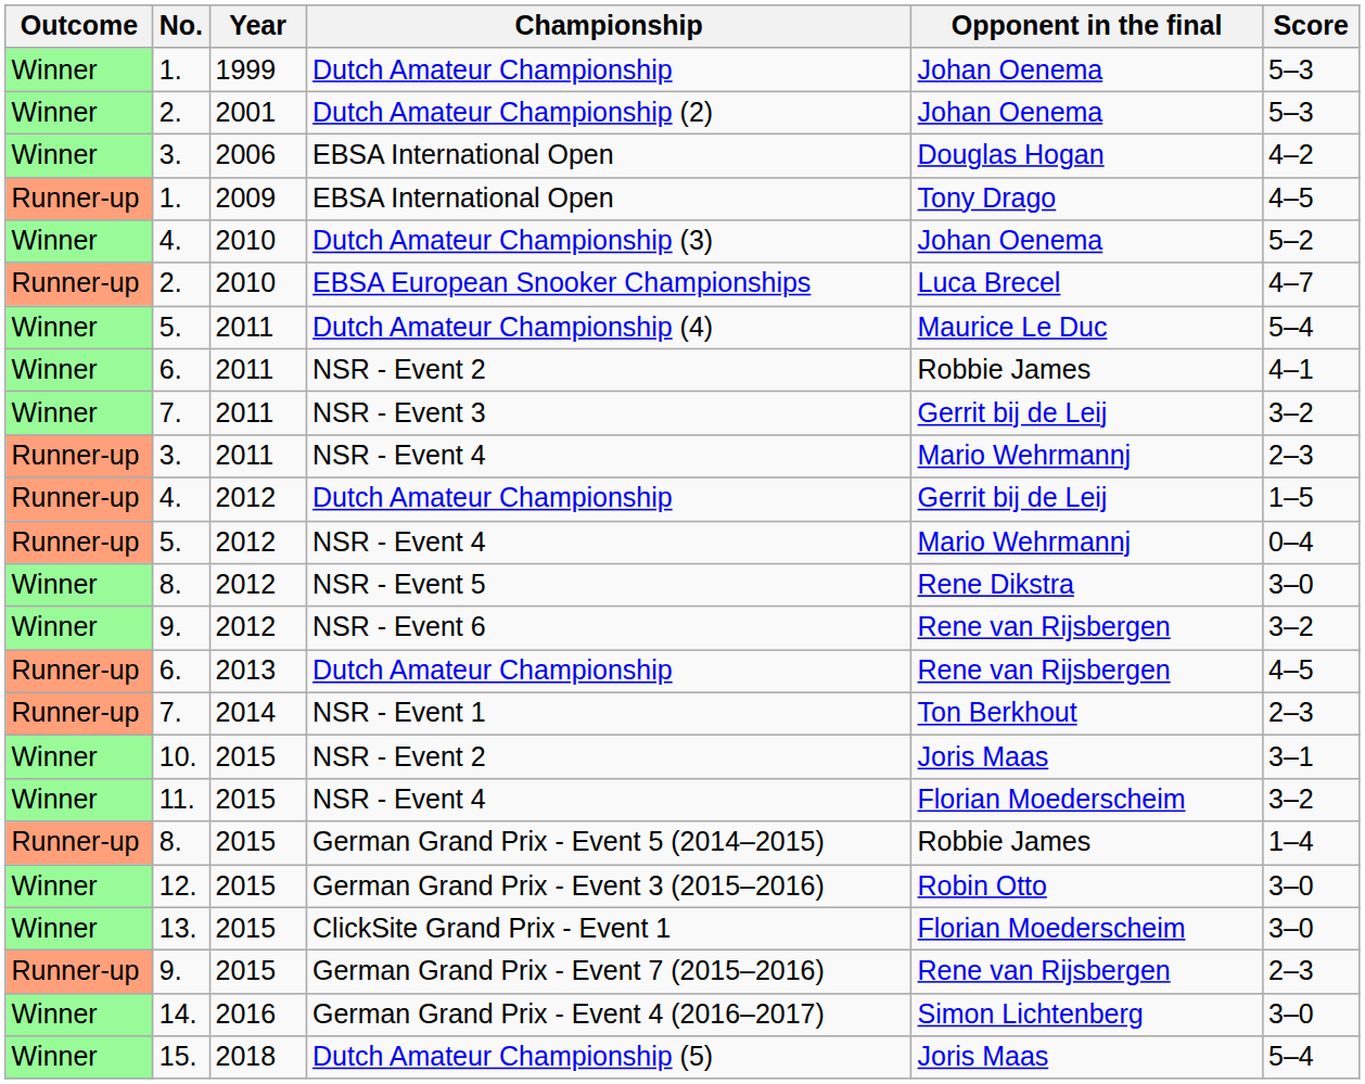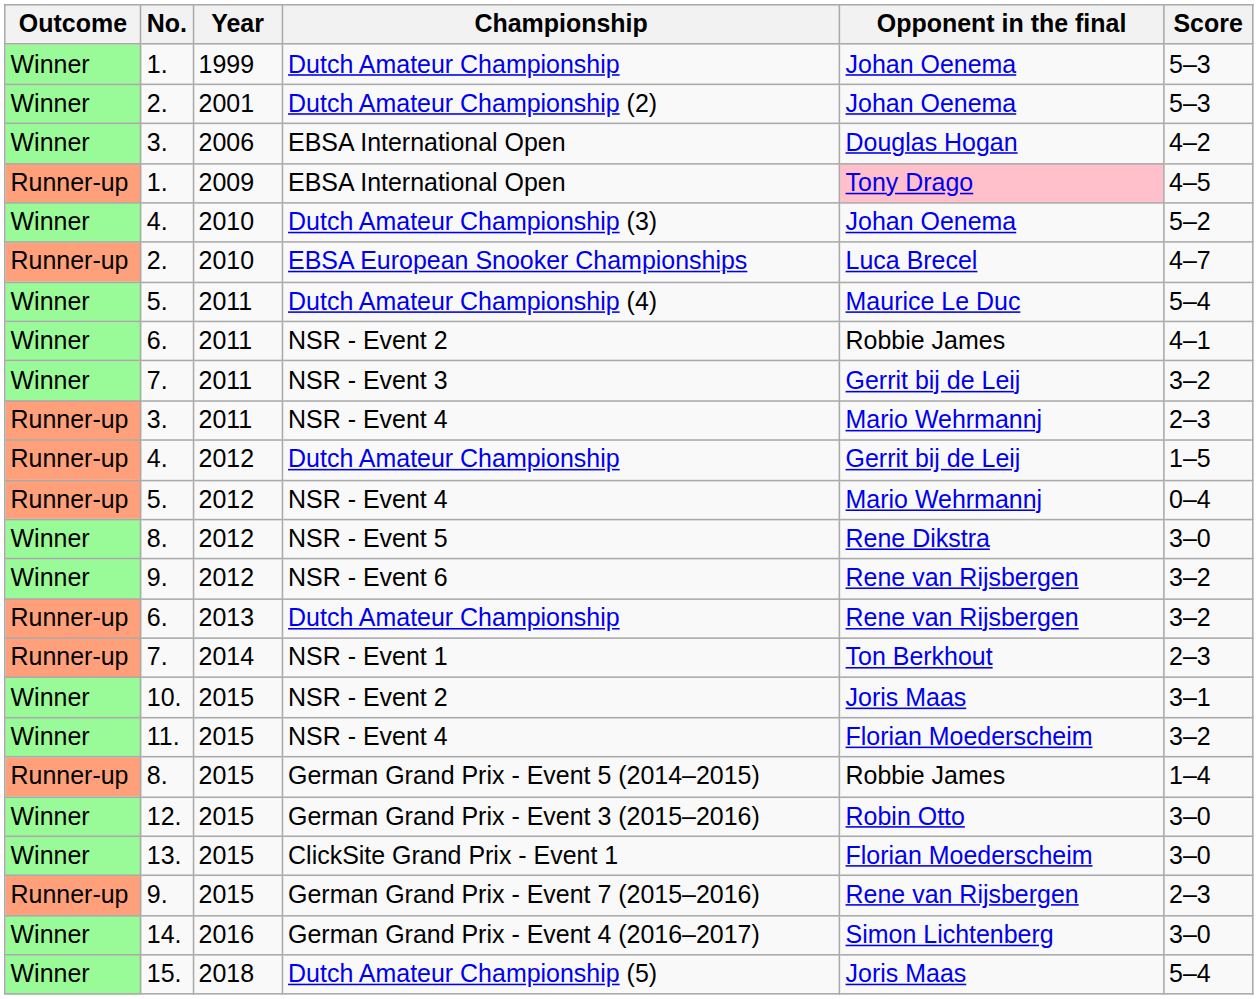1. / EBSA International Open | Opponent in the final: no background -> pink background
6. / Dutch Amateur Championship | Score: 4–5 -> 3–2
